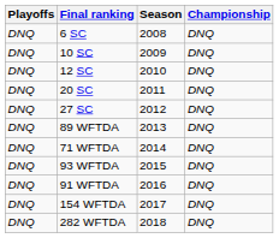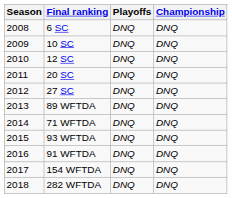columns swapped: Season <-> Playoffs
